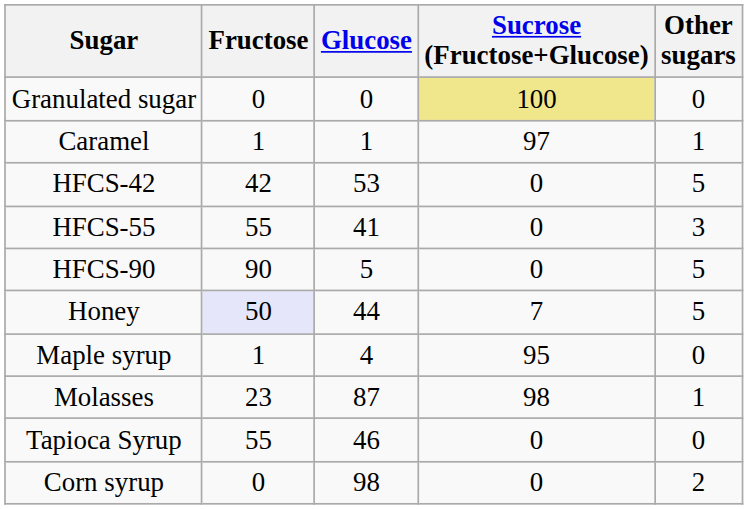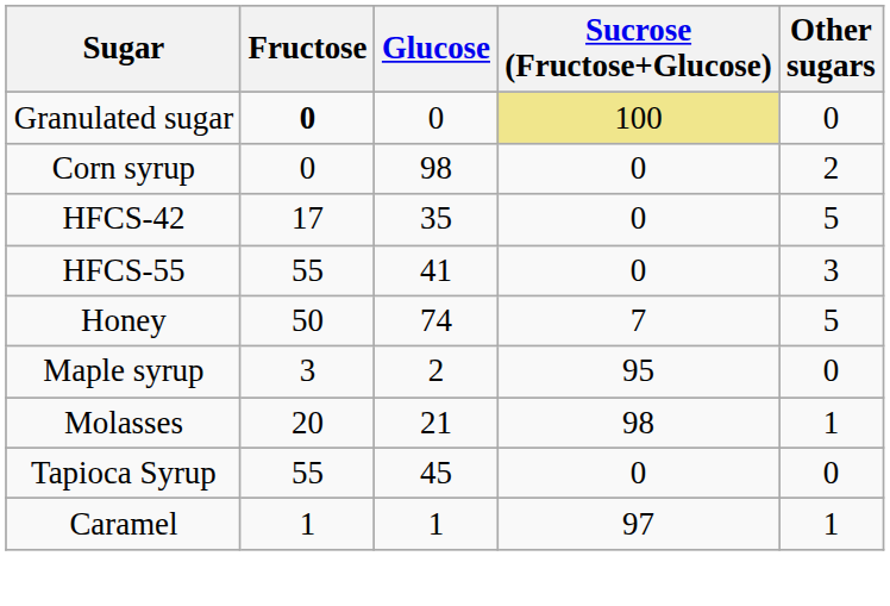Granulated sugar | Fructose: normal -> bold
rows swapped: Caramel <-> Corn syrup
HFCS-42 | Fructose: 42 -> 17
HFCS-42 | Glucose: 53 -> 35
- row: HFCS-90 | 90 | 5 | 0 | 5
Honey | Fructose: lavender background -> no background
Honey | Glucose: 44 -> 74
Maple syrup | Fructose: 1 -> 3
Maple syrup | Glucose: 4 -> 2
Molasses | Fructose: 23 -> 20
Molasses | Glucose: 87 -> 21
Tapioca Syrup | Glucose: 46 -> 45
